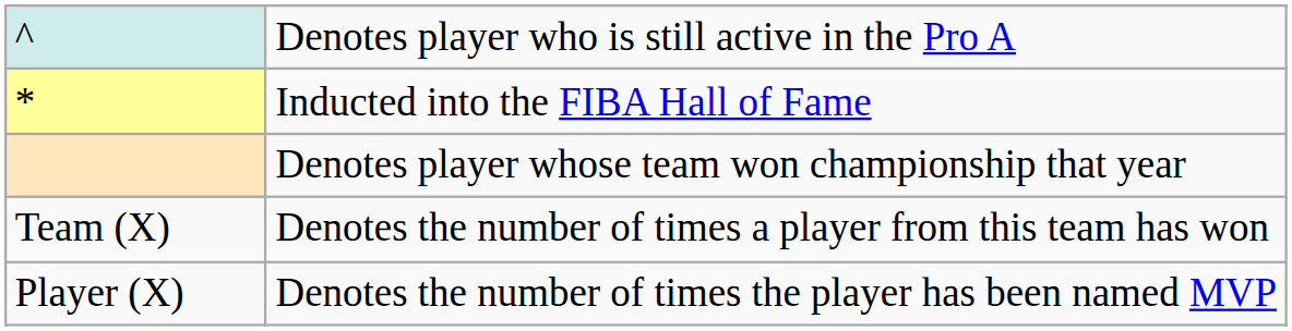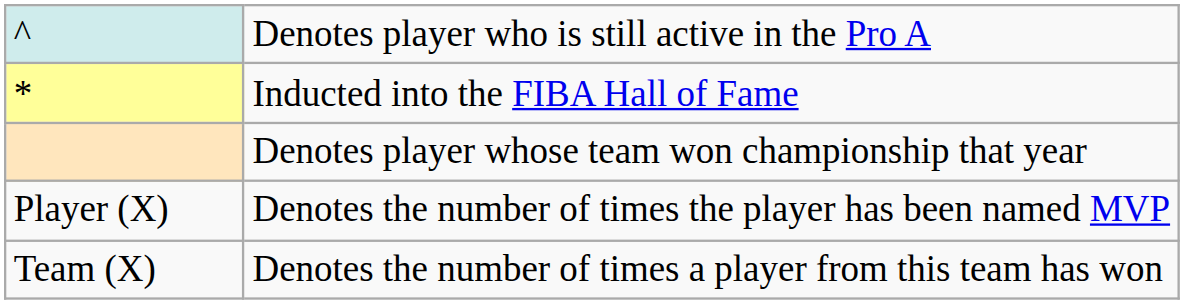rows swapped: Player (X) <-> Team (X)
